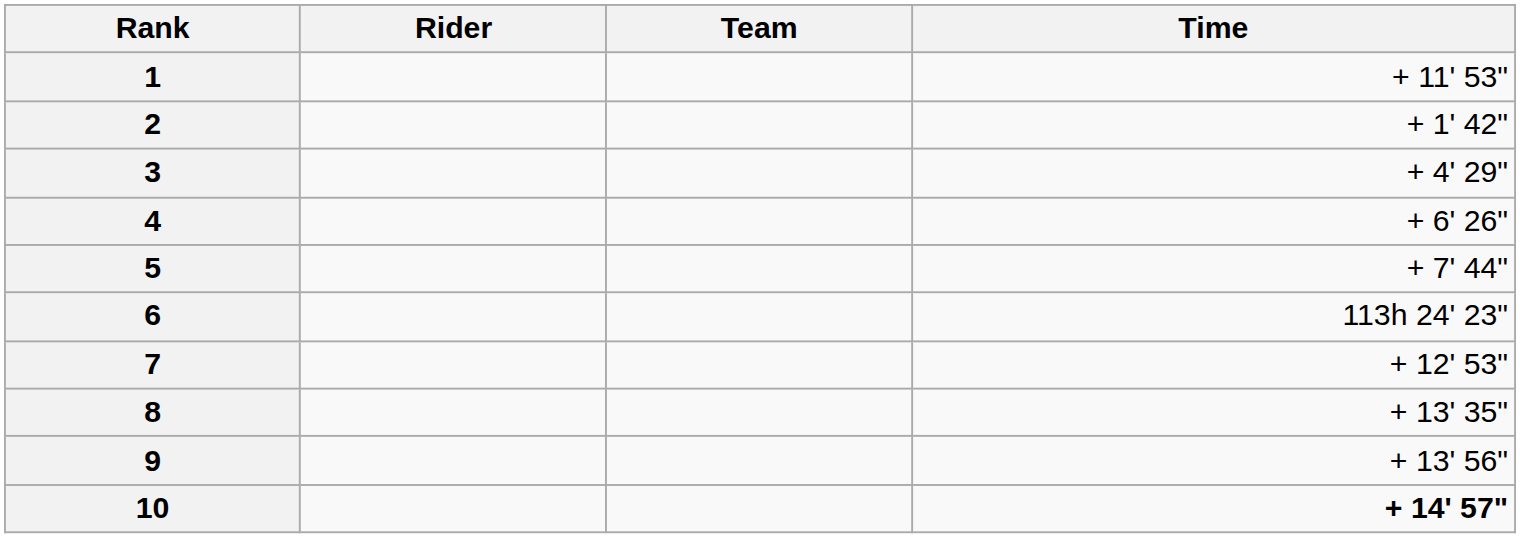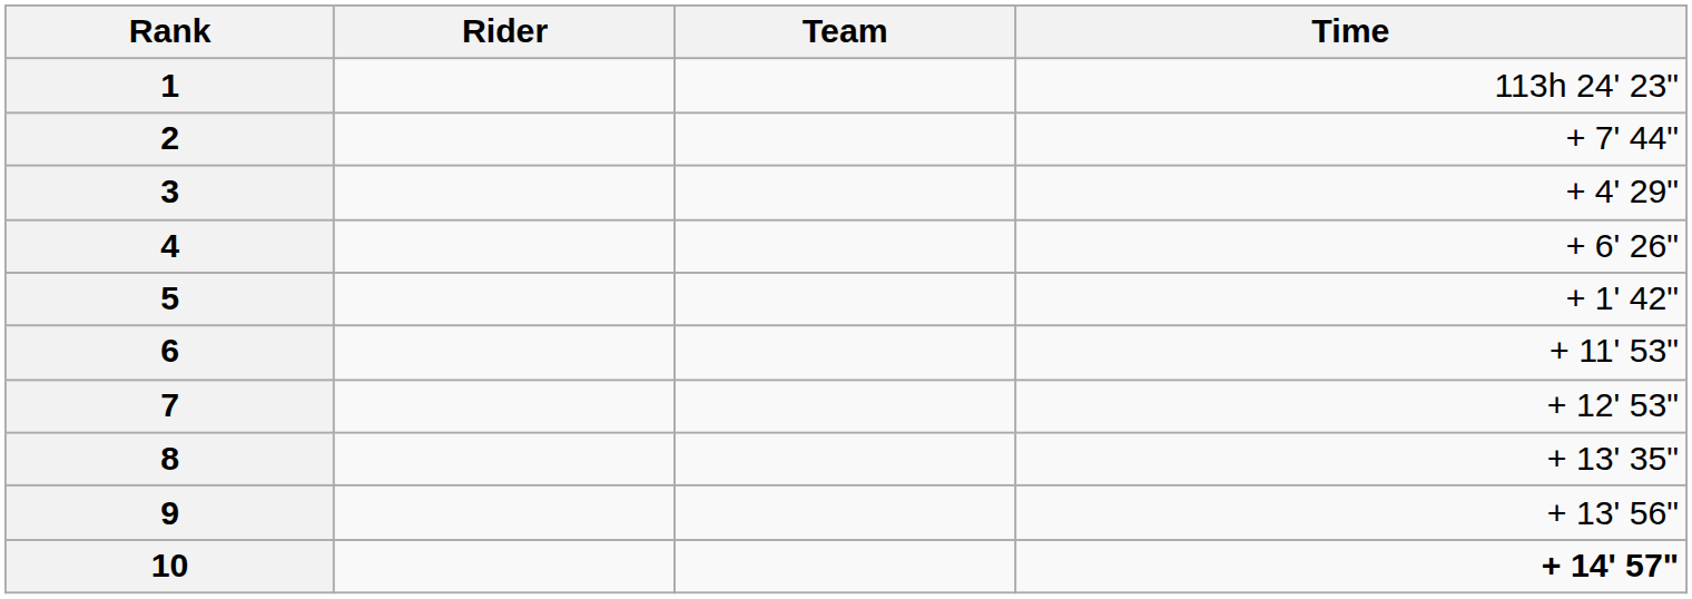1 | Time: + 11' 53" -> 113h 24' 23"
2 | Time: + 1' 42" -> + 7' 44"
5 | Time: + 7' 44" -> + 1' 42"
6 | Time: 113h 24' 23" -> + 11' 53"
